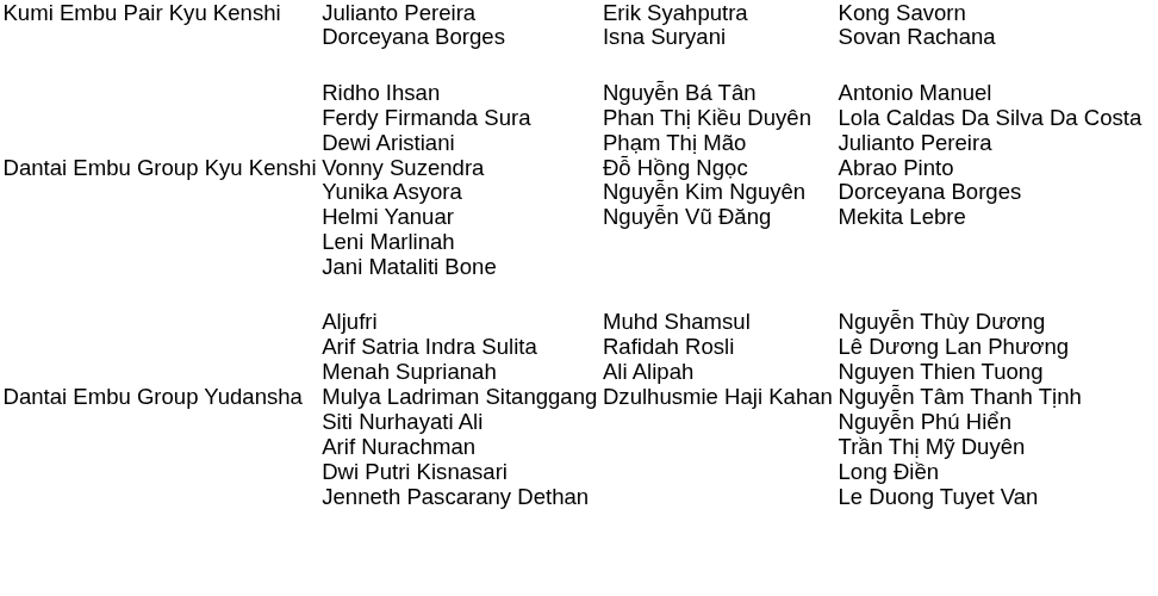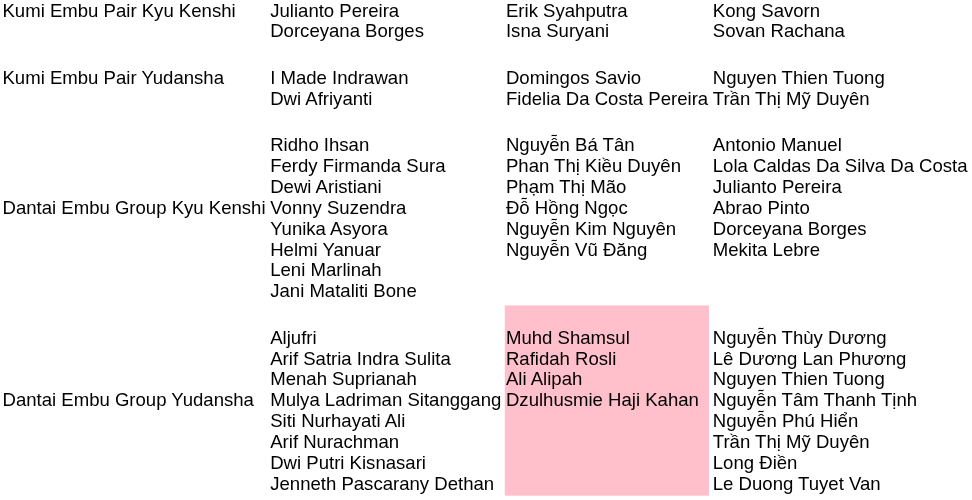+ row: Kumi Embu Pair Yudansha | I Made Indrawan Dwi Afriyanti | Domingos Savio Fidelia Da Costa Pereira | Nguyen Thien Tuong Trần Thị Mỹ Duyên
Dantai Embu Group Yudansha | column 3: no background -> pink background
